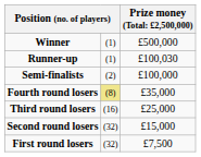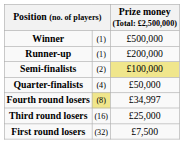Runner-up | column 3: £100,030 -> £200,000
Semi-finalists | column 3: no background -> khaki background
+ row: Quarter-finalists | (4) | £50,000
Fourth round losers | column 3: £35,000 -> £34,997
- row: Second round losers | (32) | £15,000
